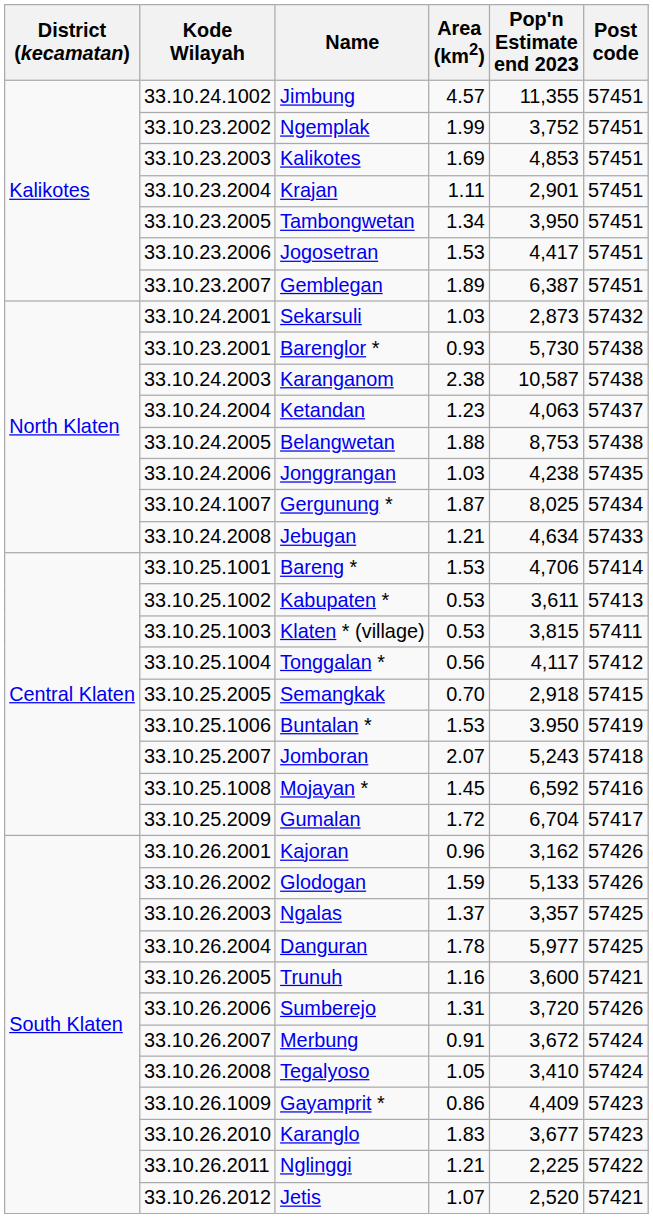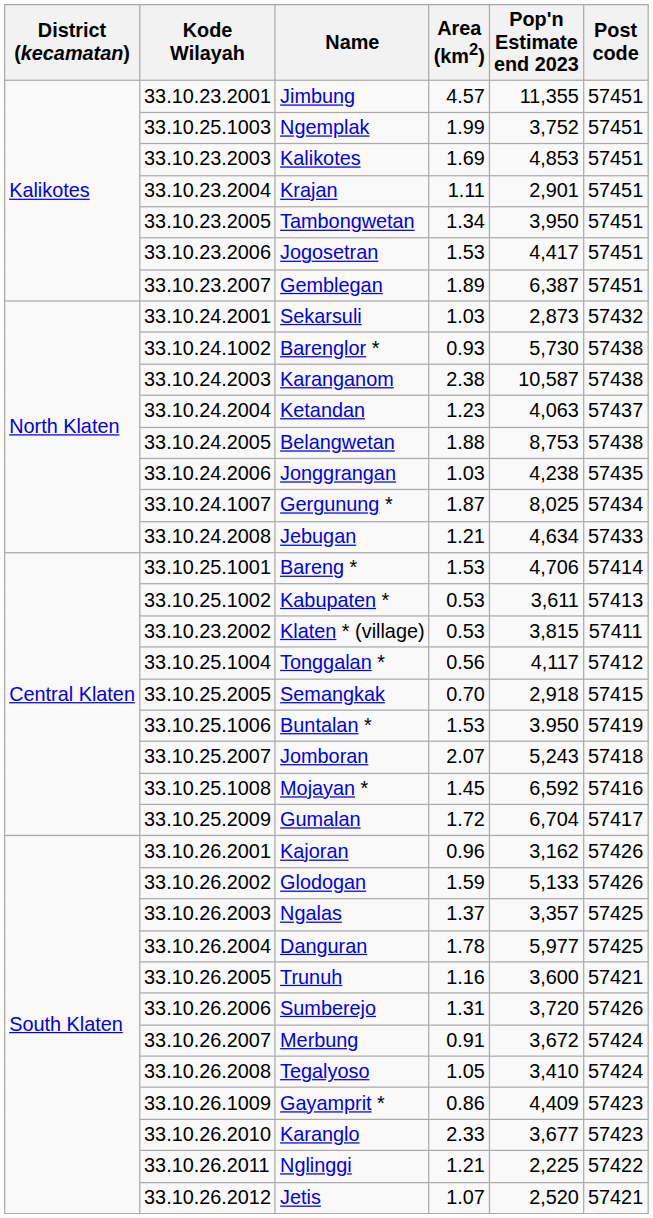Jimbung | Kode Wilayah: 33.10.24.1002 -> 33.10.23.2001
Ngemplak | Kode Wilayah: 33.10.23.2002 -> 33.10.25.1003
Barenglor * | Kode Wilayah: 33.10.23.2001 -> 33.10.24.1002
Klaten * (village) | Kode Wilayah: 33.10.25.1003 -> 33.10.23.2002
Karanglo | Area (km2): 1.83 -> 2.33
